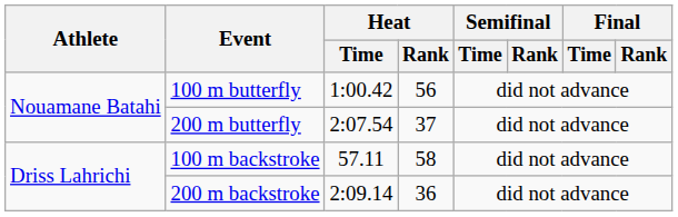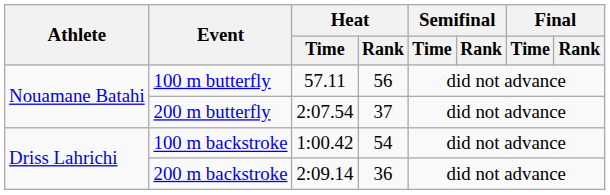100 m butterfly | Heat / Time: 1:00.42 -> 57.11
100 m backstroke | Heat / Time: 57.11 -> 1:00.42
100 m backstroke | Heat / Rank: 58 -> 54
